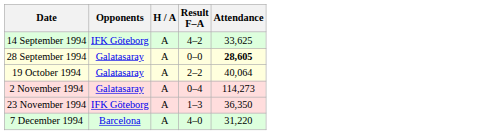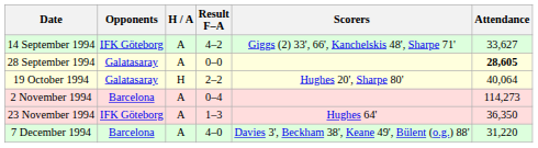+ column: Scorers | Giggs (2) 33', 66', Kanchelskis 48', Sharpe 71' | Hughes 20', Sharpe 80' | Hughes 64' | Davies 3', Beckham 38', Keane 49', Bülent (o.g.) 88'
14 September 1994 | Attendance: 33,625 -> 33,627
19 October 1994 | H / A: A -> H
2 November 1994 | Opponents: Galatasaray -> Barcelona
